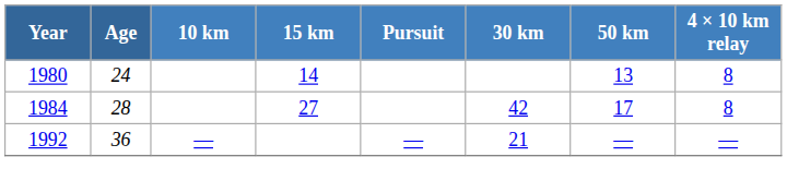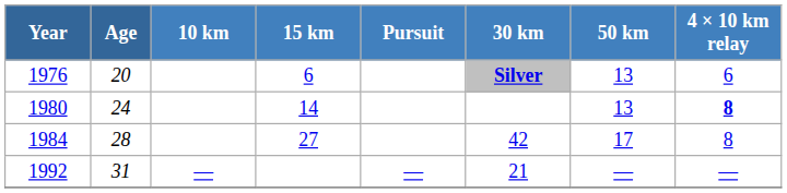+ row: 1976 | 20 | 6 | Silver | 13 | 6
1980 | 4 × 10 km relay: normal -> bold
1992 | Age: 36 -> 31
